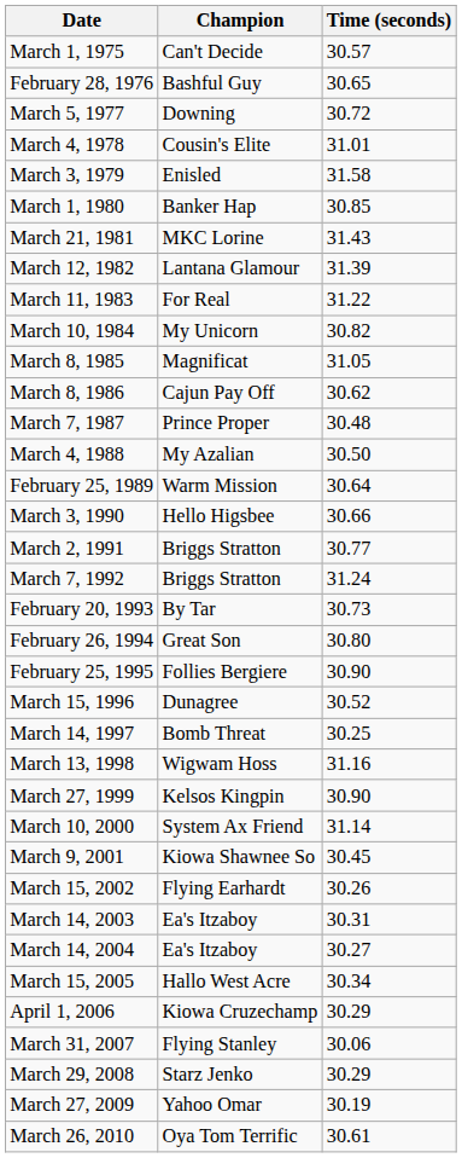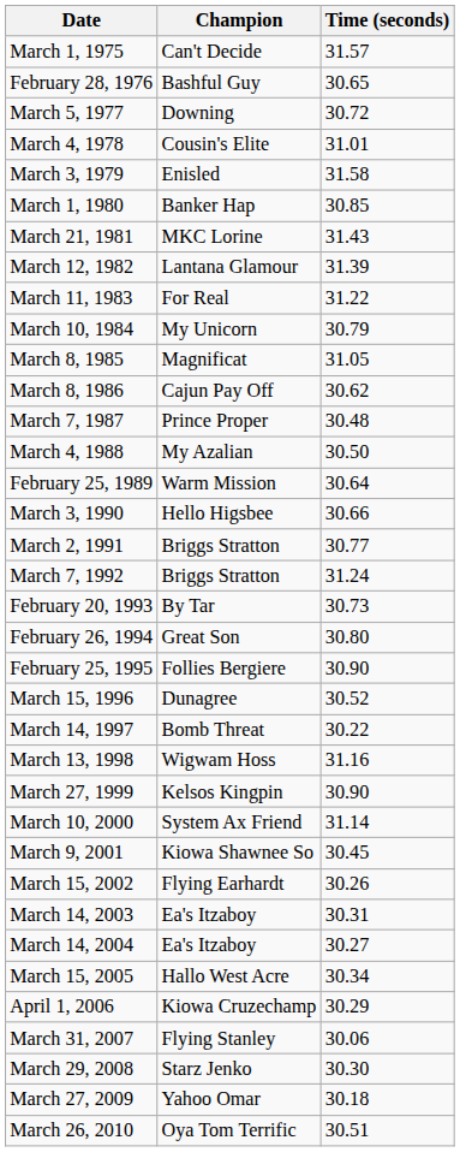March 1, 1975 | Time (seconds): 30.57 -> 31.57
March 10, 1984 | Time (seconds): 30.82 -> 30.79
March 14, 1997 | Time (seconds): 30.25 -> 30.22
March 29, 2008 | Time (seconds): 30.29 -> 30.30
March 27, 2009 | Time (seconds): 30.19 -> 30.18
March 26, 2010 | Time (seconds): 30.61 -> 30.51
